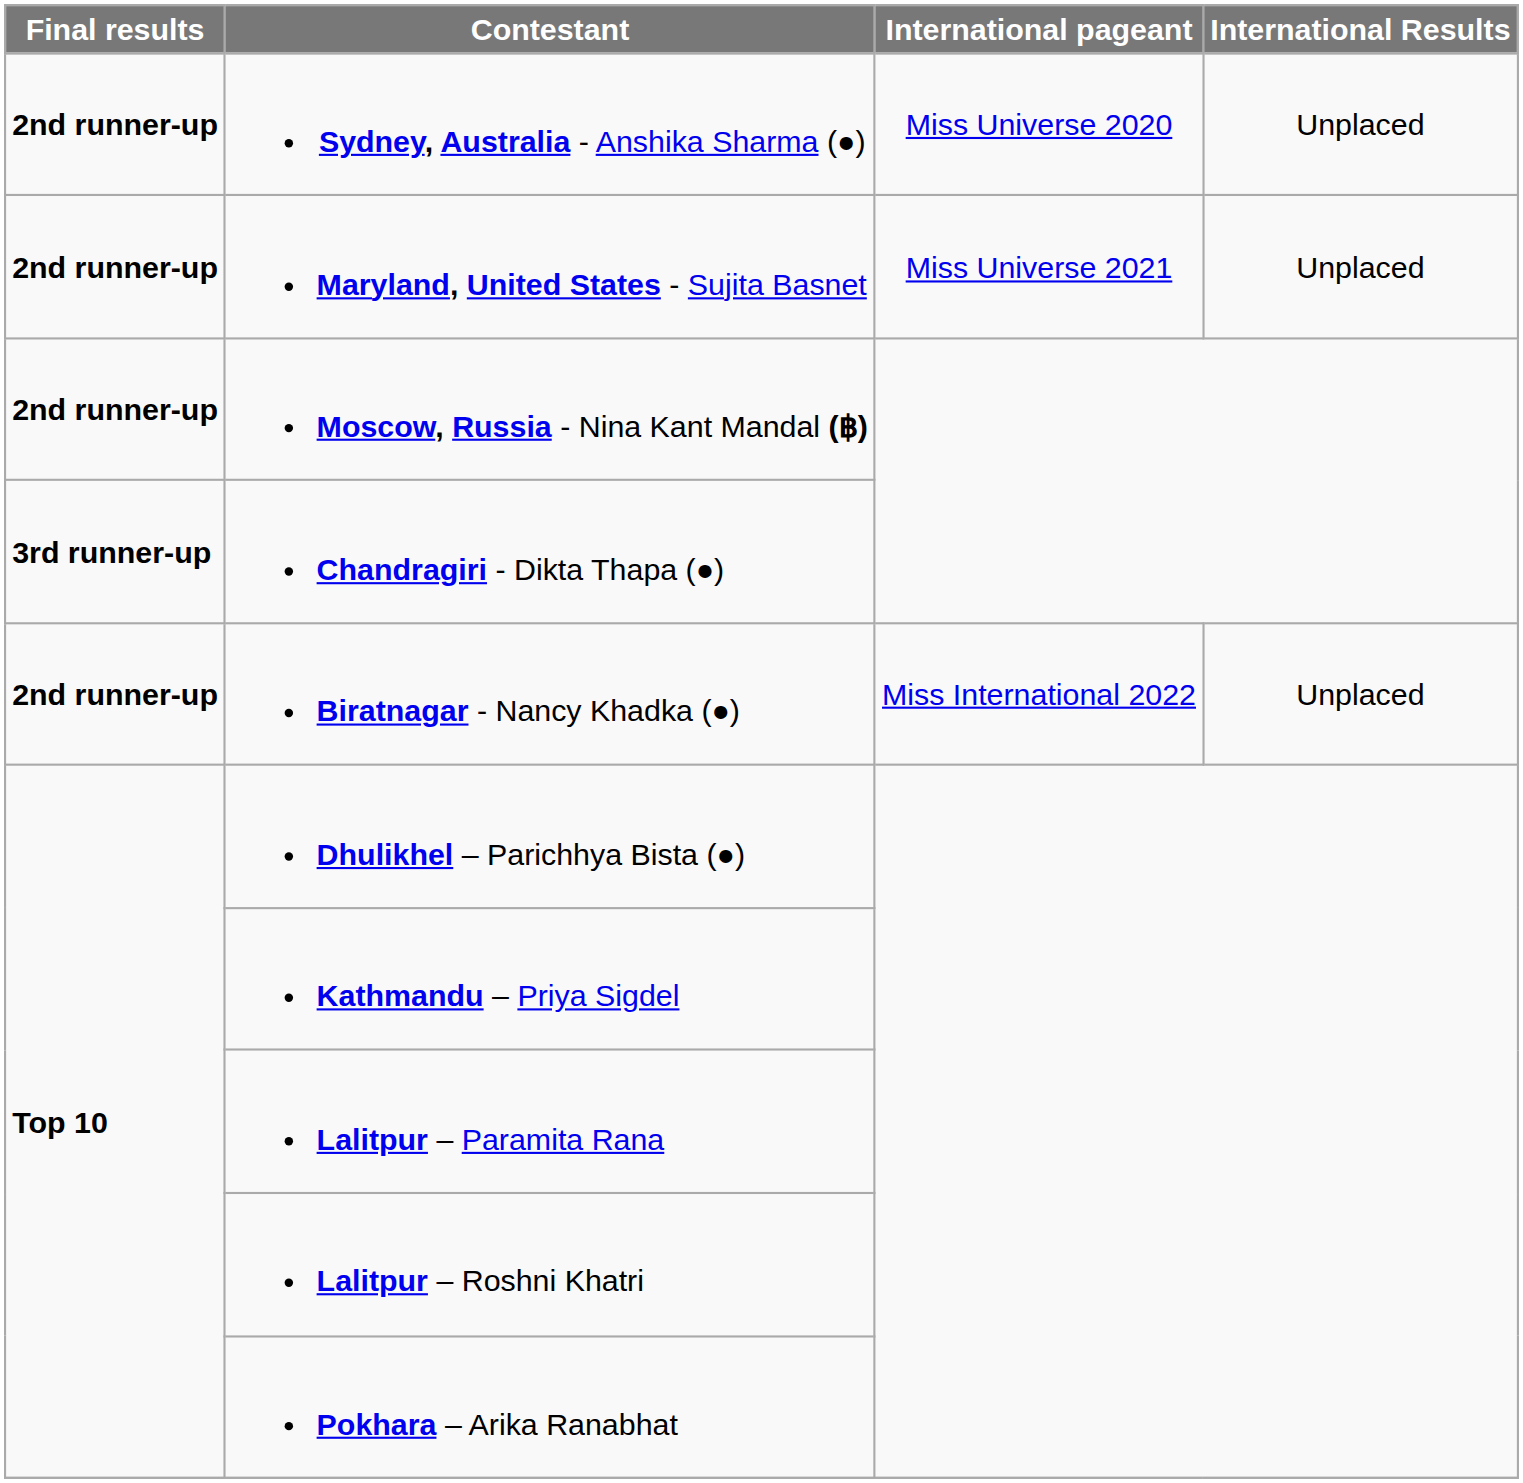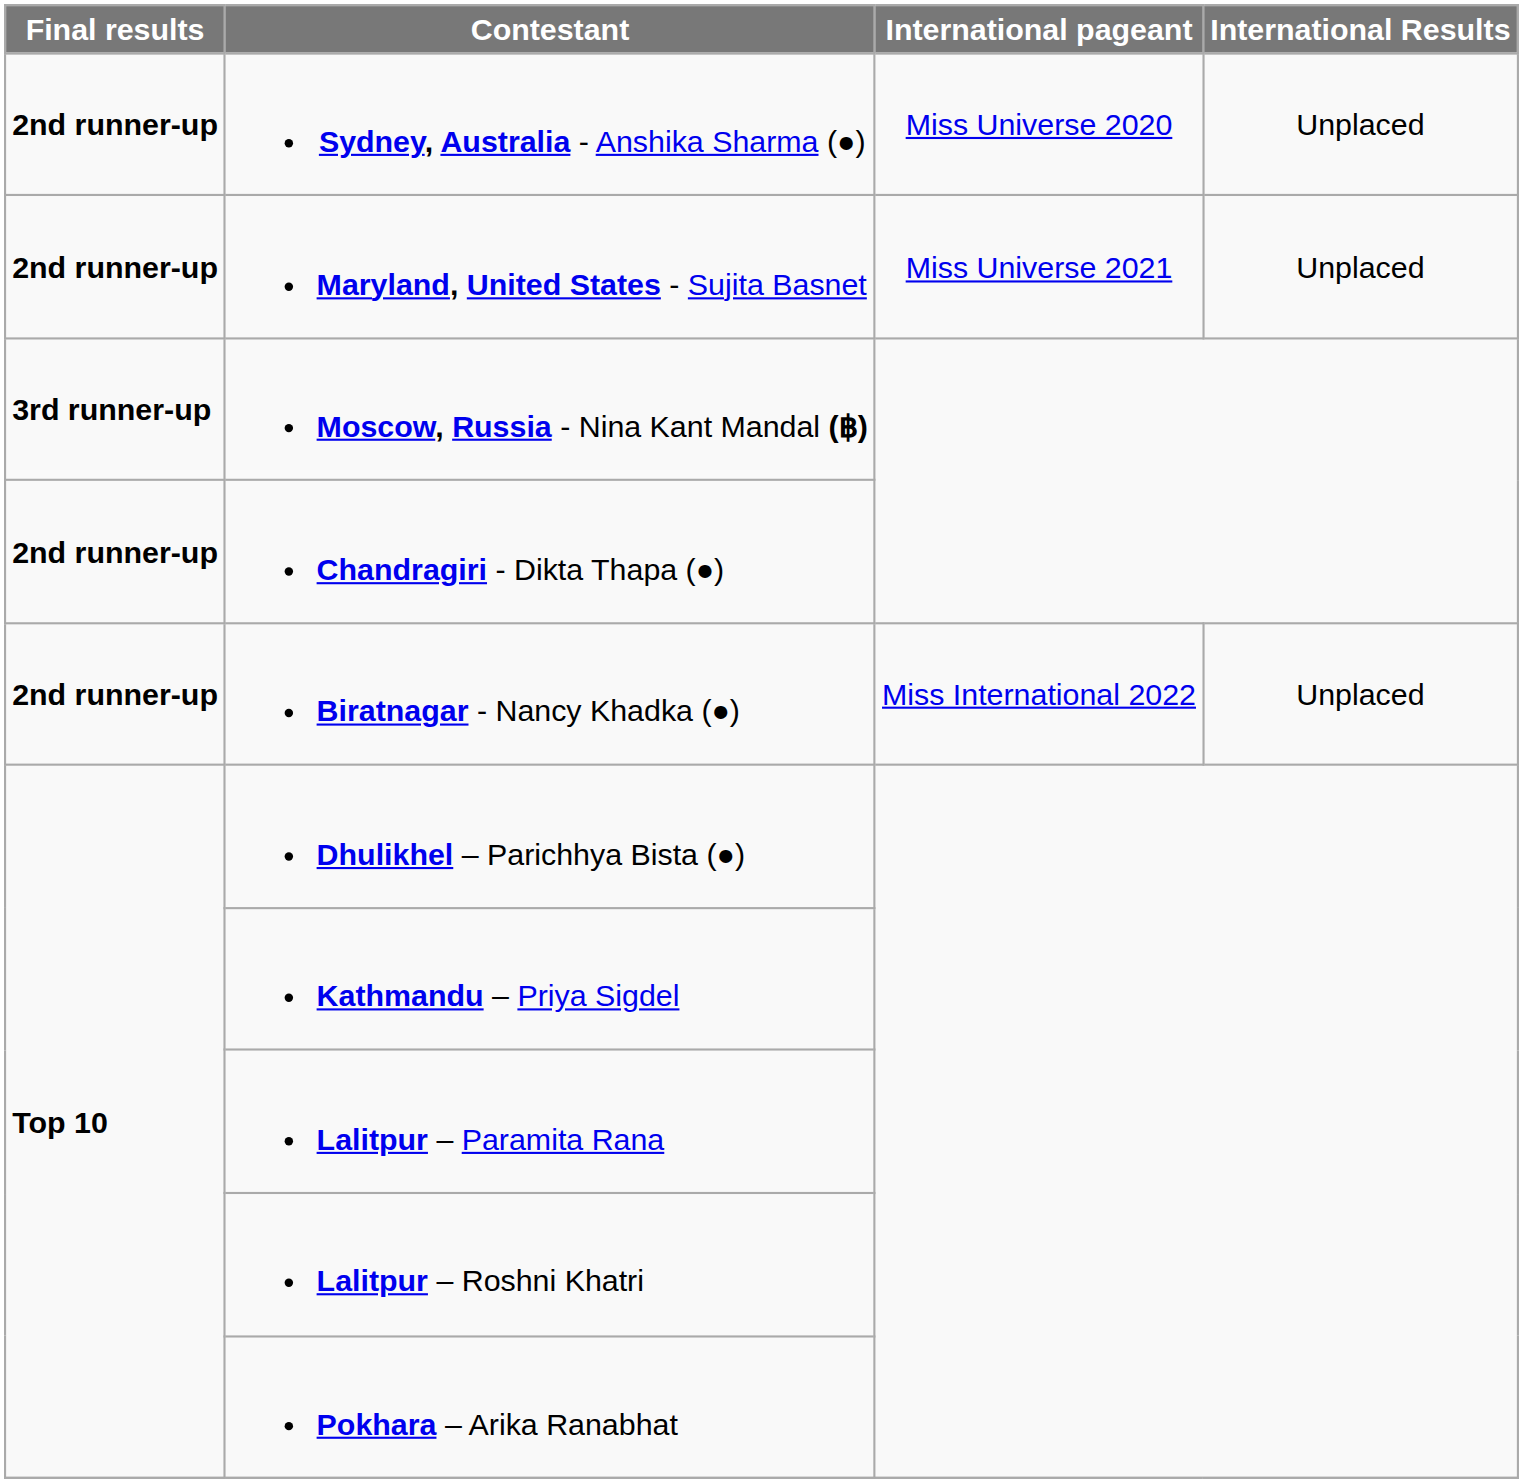Moscow, Russia - Nina Kant Mandal (฿) | Final results: 2nd runner-up -> 3rd runner-up
Chandragiri - Dikta Thapa (●) | Final results: 3rd runner-up -> 2nd runner-up
